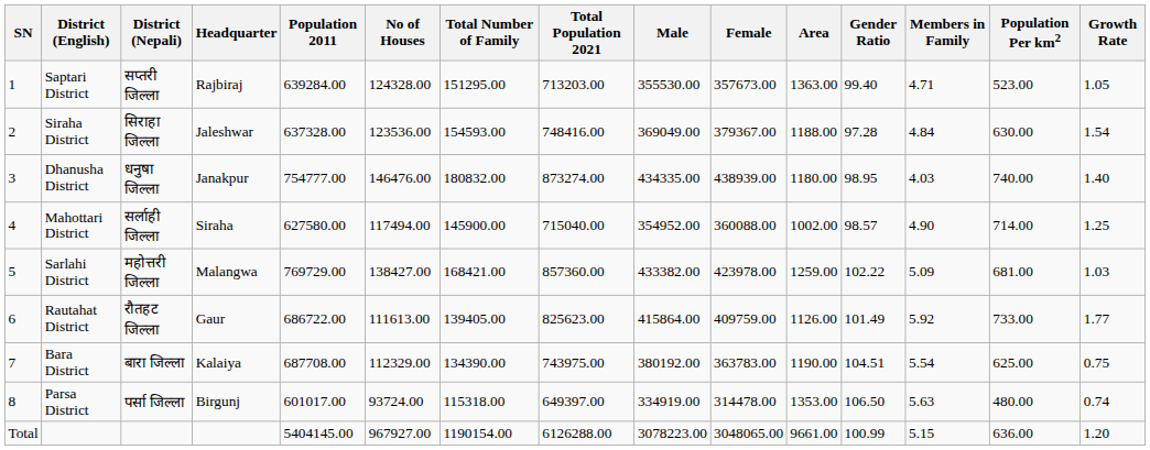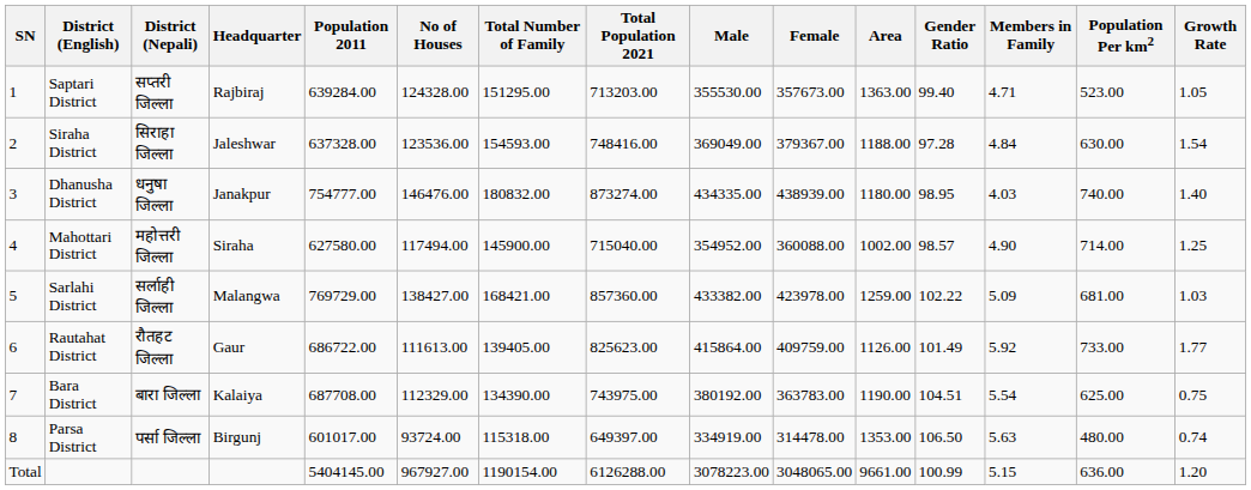Mahottari District | District (Nepali): सर्लाही जिल्ला -> महोत्तरी जिल्ला
Sarlahi District | District (Nepali): महोत्तरी जिल्ला -> सर्लाही जिल्ला
